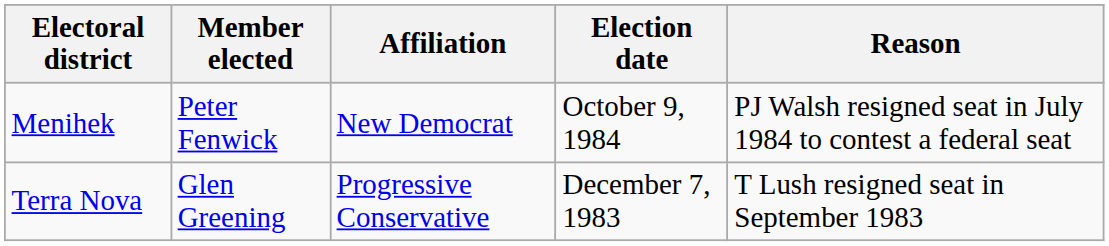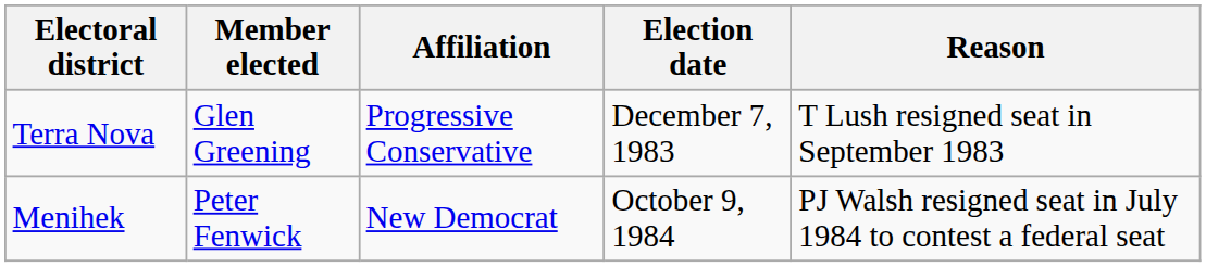rows swapped: Terra Nova <-> Menihek
